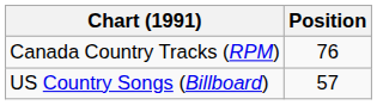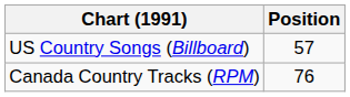rows swapped: Canada Country Tracks (RPM) <-> US Country Songs (Billboard)
